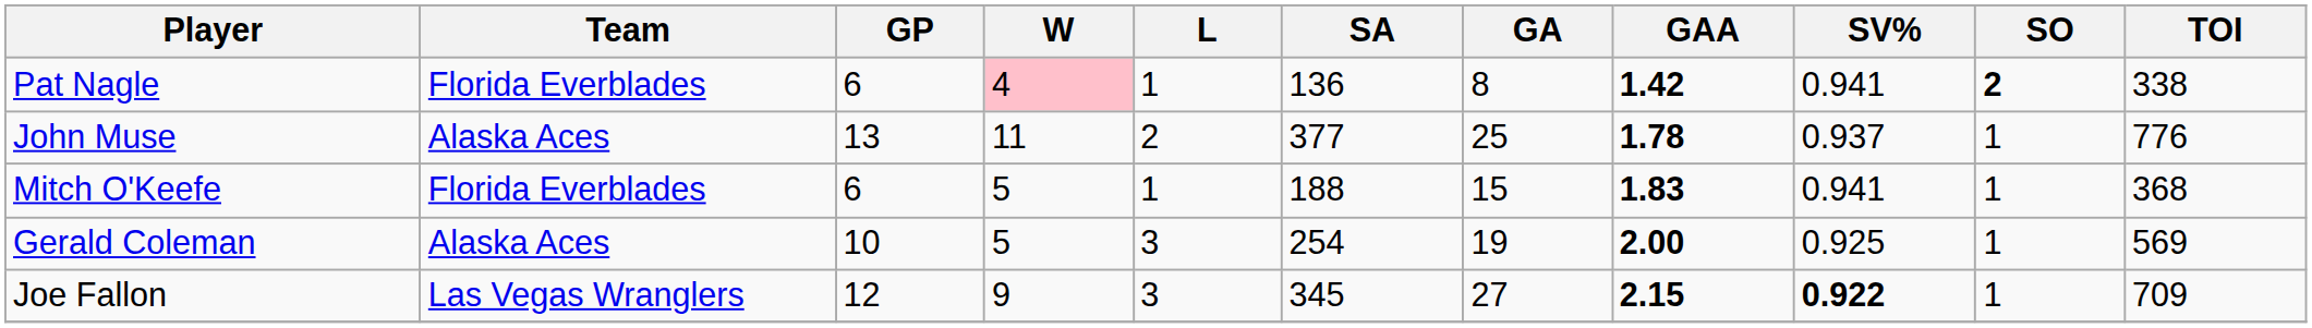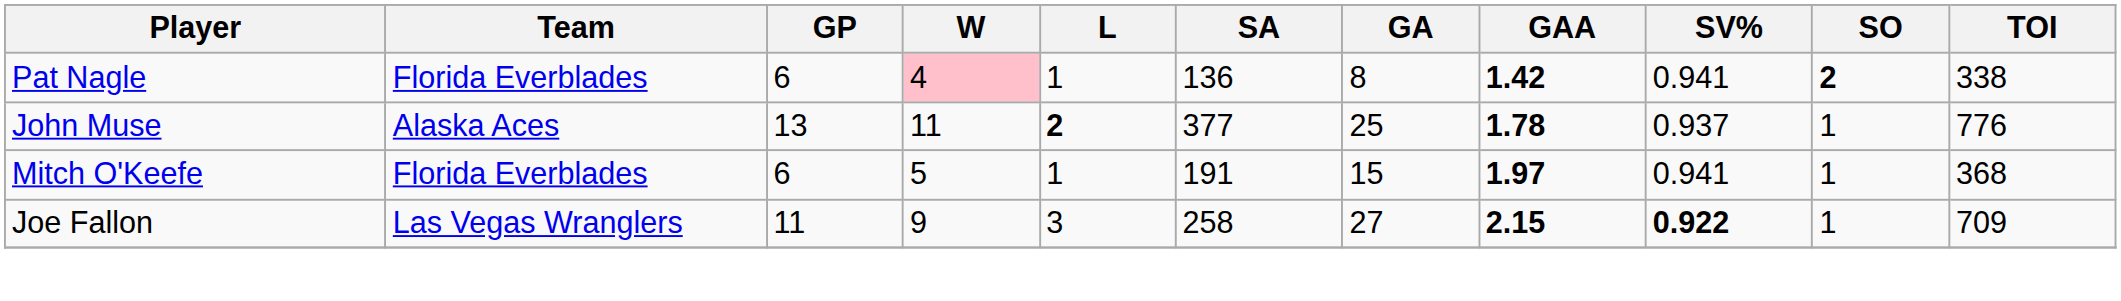John Muse | L: normal -> bold
Mitch O'Keefe | SA: 188 -> 191
Mitch O'Keefe | GAA: 1.83 -> 1.97
- row: Gerald Coleman | Alaska Aces | 10 | 5 | 3 | 254 | 19 | 2.00 | 0.925 | 1 | 569
Joe Fallon | GP: 12 -> 11
Joe Fallon | SA: 345 -> 258
